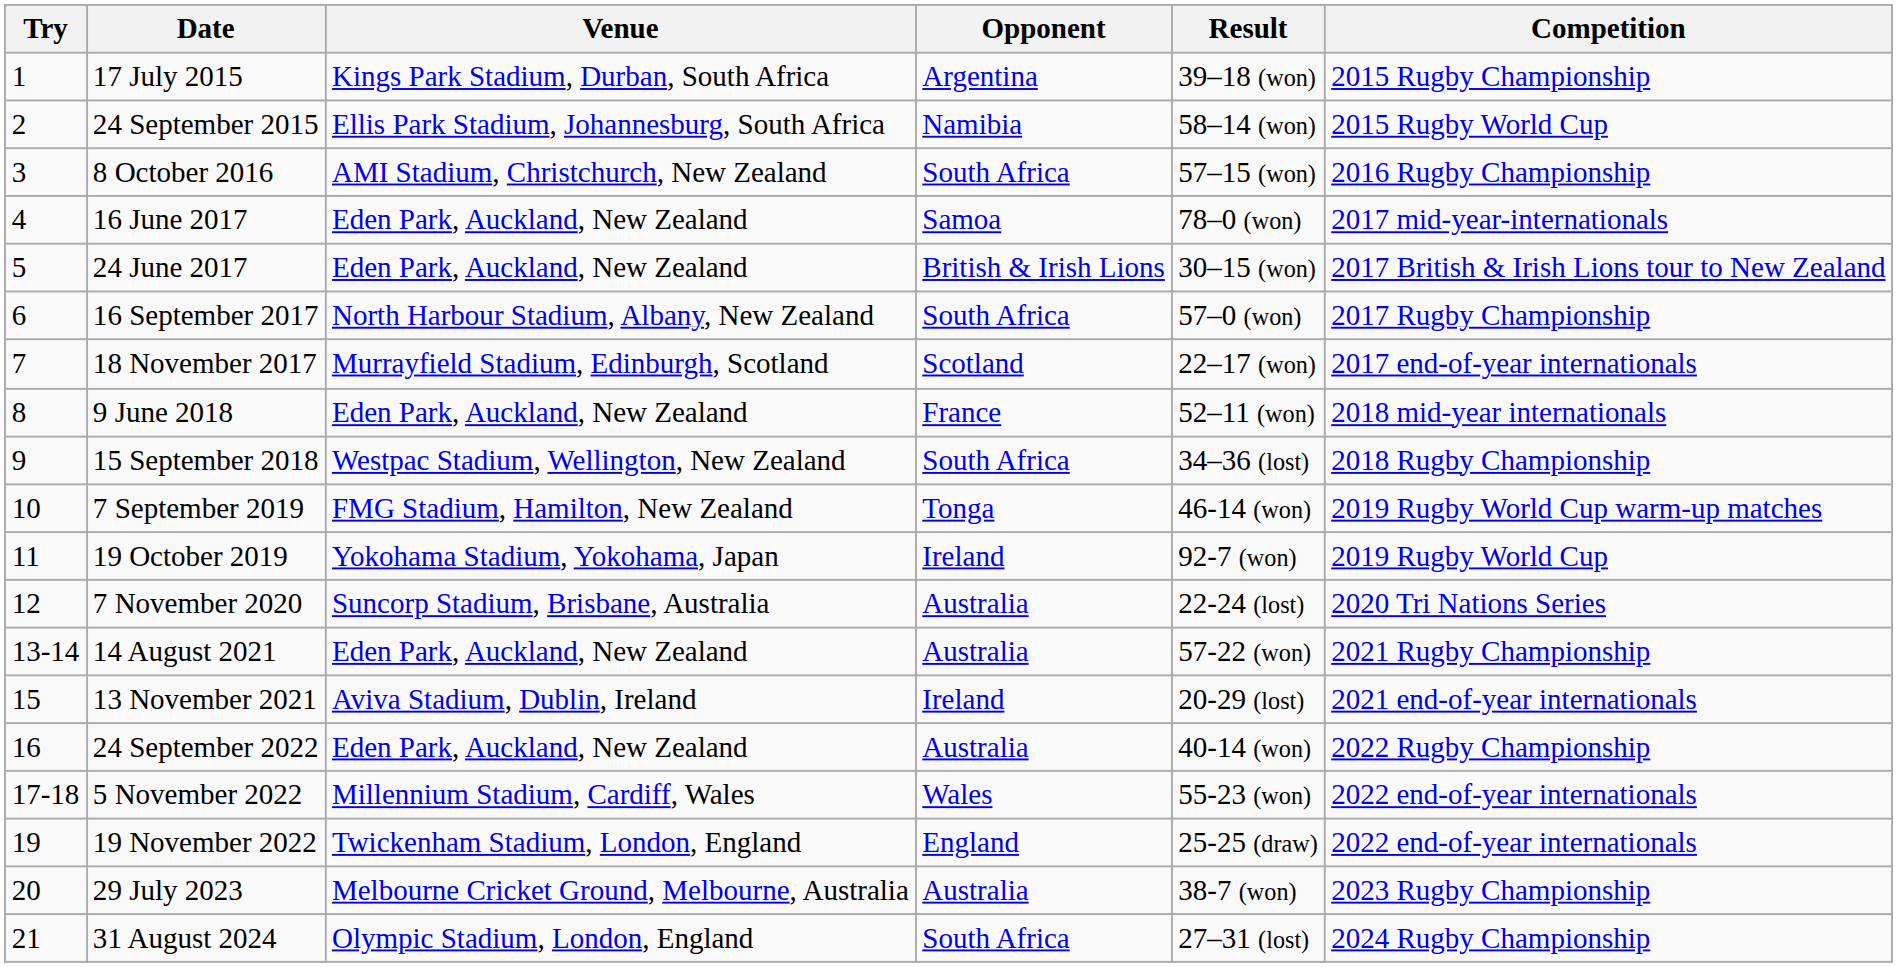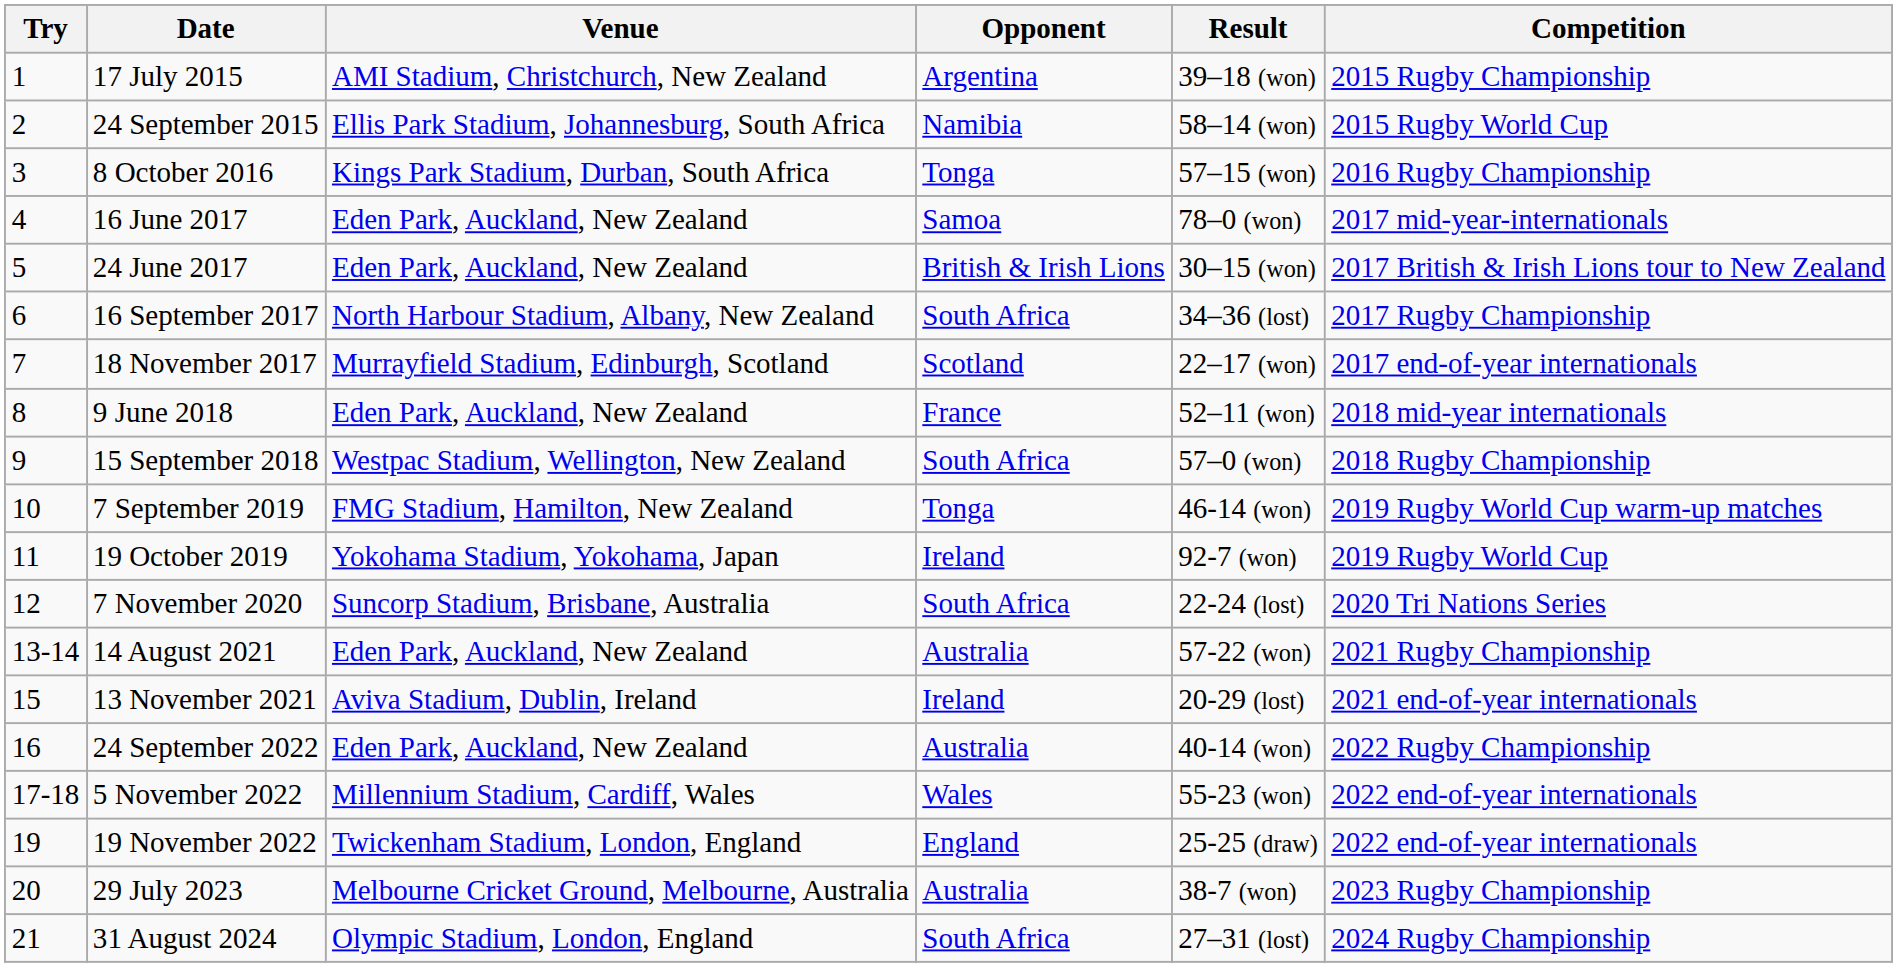17 July 2015 | Venue: Kings Park Stadium, Durban, South Africa -> AMI Stadium, Christchurch, New Zealand
8 October 2016 | Venue: AMI Stadium, Christchurch, New Zealand -> Kings Park Stadium, Durban, South Africa
8 October 2016 | Opponent: South Africa -> Tonga
16 September 2017 | Result: 57–0 (won) -> 34–36 (lost)
15 September 2018 | Result: 34–36 (lost) -> 57–0 (won)
7 November 2020 | Opponent: Australia -> South Africa
